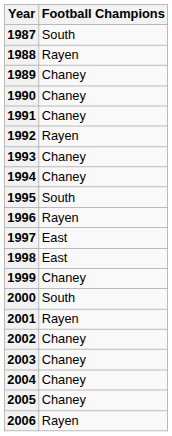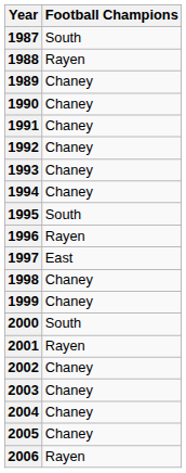1992 | Football Champions: Rayen -> Chaney
1998 | Football Champions: East -> Chaney
